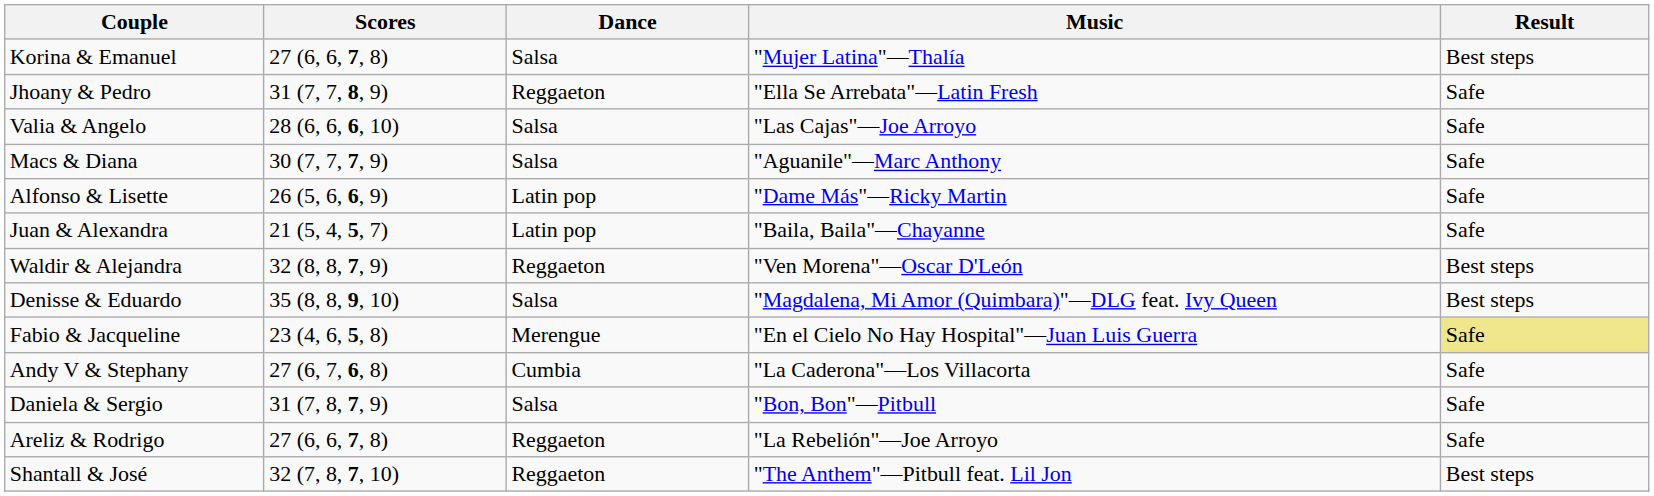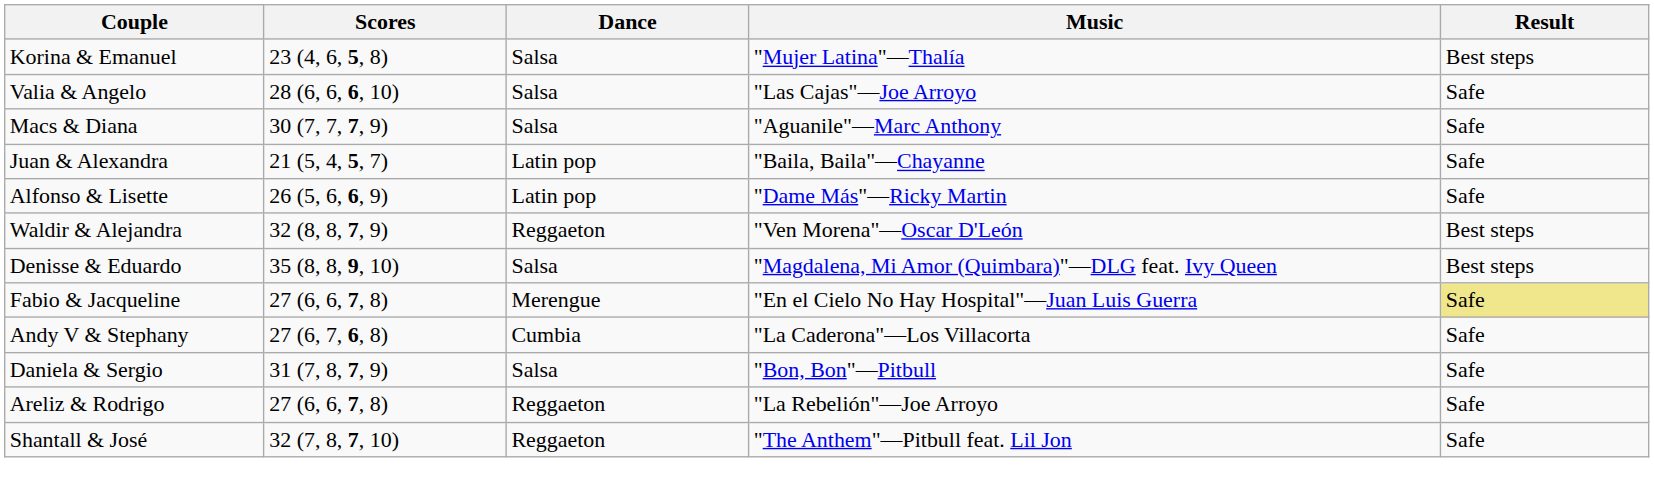Korina & Emanuel | Scores: 27 (6, 6, 7, 8) -> 23 (4, 6, 5, 8)
- row: Jhoany & Pedro | 31 (7, 7, 8, 9) | Reggaeton | "Ella Se Arrebata"—Latin Fresh | Safe
rows swapped: Alfonso & Lisette <-> Juan & Alexandra
Fabio & Jacqueline | Scores: 23 (4, 6, 5, 8) -> 27 (6, 6, 7, 8)
Shantall & José | Result: Best steps -> Safe
